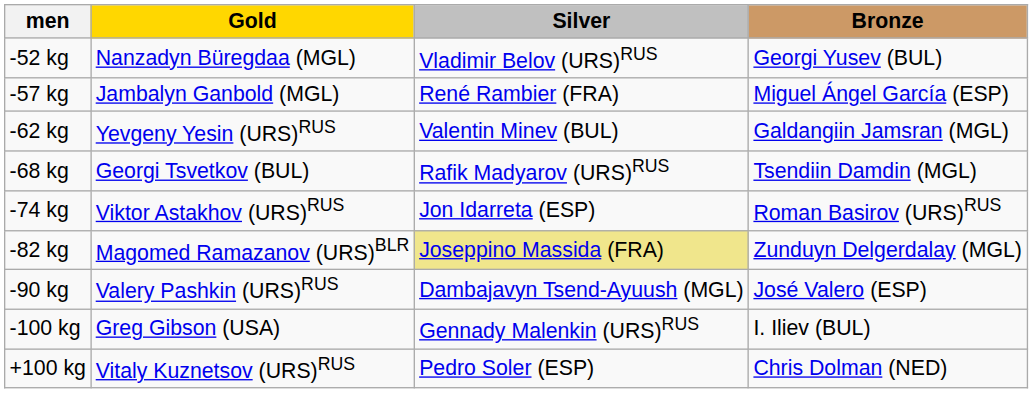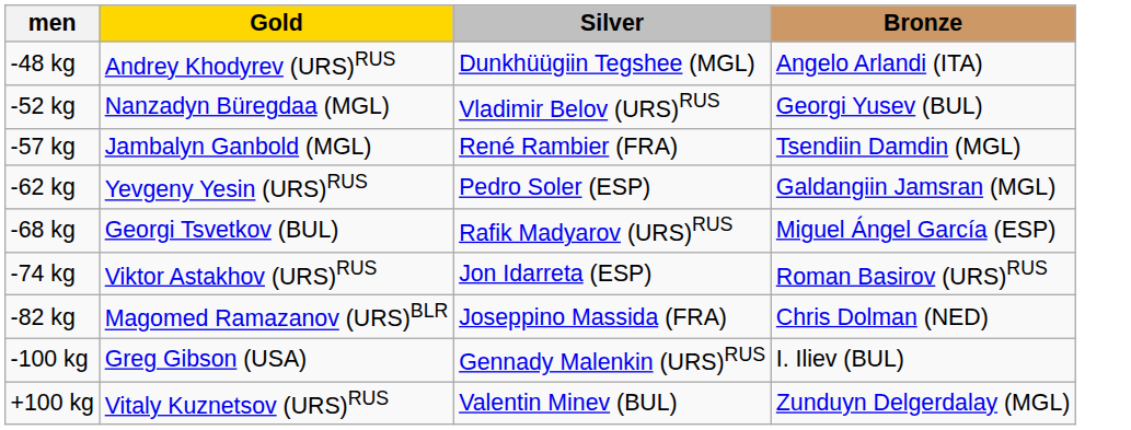+ row: -48 kg | Andrey Khodyrev (URS)RUS | Dunkhüügiin Tegshee (MGL) | Angelo Arlandi (ITA)
-57 kg | Bronze: Miguel Ángel García (ESP) -> Tsendiin Damdin (MGL)
-62 kg | Silver: Valentin Minev (BUL) -> Pedro Soler (ESP)
-68 kg | Bronze: Tsendiin Damdin (MGL) -> Miguel Ángel García (ESP)
-82 kg | Silver: khaki background -> no background
-82 kg | Bronze: Zunduyn Delgerdalay (MGL) -> Chris Dolman (NED)
- row: -90 kg | Valery Pashkin (URS)RUS | Dambajavyn Tsend-Ayuush (MGL) | José Valero (ESP)
+100 kg | Silver: Pedro Soler (ESP) -> Valentin Minev (BUL)
+100 kg | Bronze: Chris Dolman (NED) -> Zunduyn Delgerdalay (MGL)
